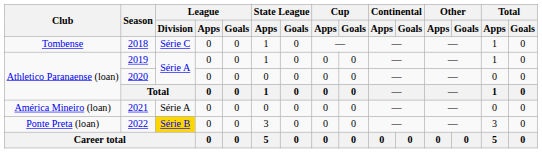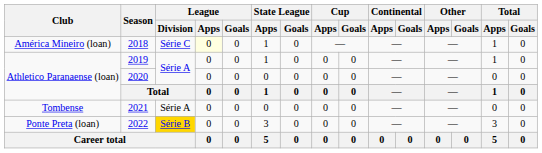2018 | Club: Tombense -> América Mineiro (loan)
2018 | League / Apps: no background -> lightyellow background
2021 | Club: América Mineiro (loan) -> Tombense
